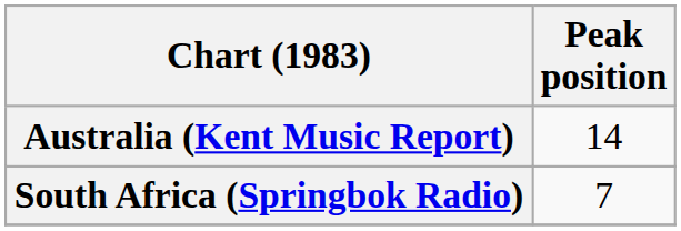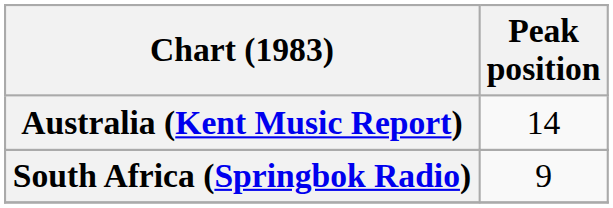South Africa (Springbok Radio) | Peak position: 7 -> 9
